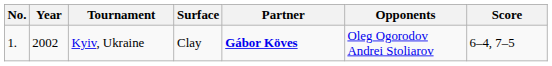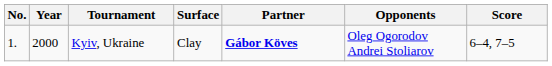Kyiv, Ukraine | Year: 2002 -> 2000
